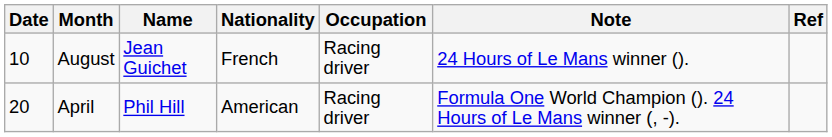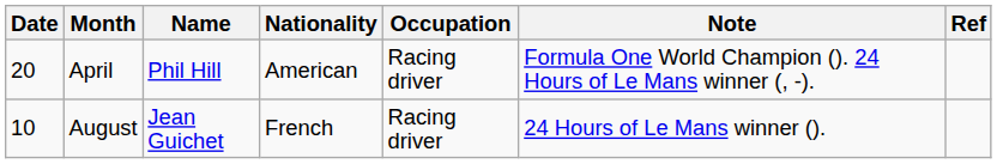rows swapped: April <-> August
